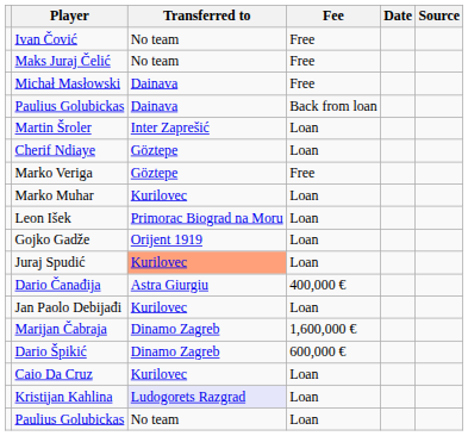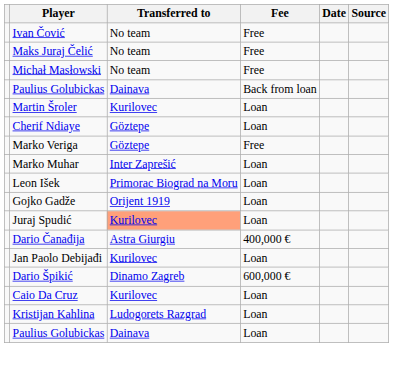Michał Masłowski | Transferred to: Dainava -> No team
Martin Šroler | Transferred to: Inter Zaprešić -> Kurilovec
Marko Muhar | Transferred to: Kurilovec -> Inter Zaprešić
- row: Marijan Čabraja | Dinamo Zagreb | 1,600,000 €
Kristijan Kahlina | Transferred to: lavender background -> no background
Paulius Golubickas / Loan | Transferred to: No team -> Dainava
